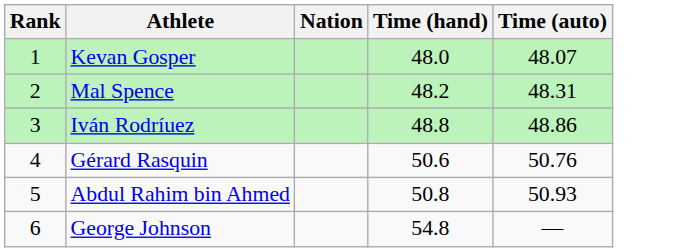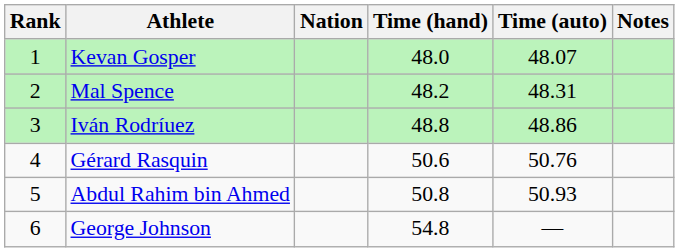+ column: Notes
